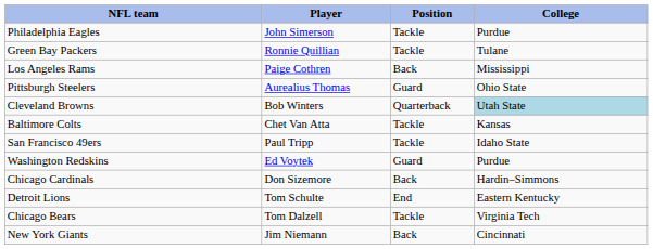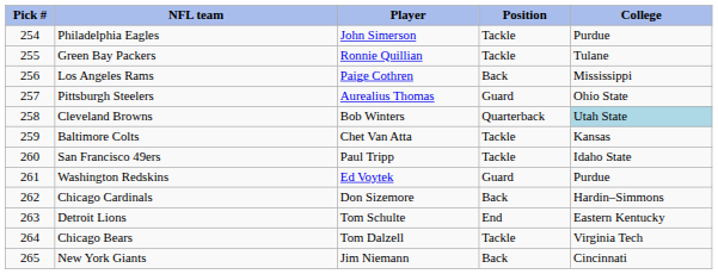+ column: Pick # | 254 | 255 | 256 | 257 | 258 | 259 | 260 | 261 | 262 | 263 | 264 | 265
